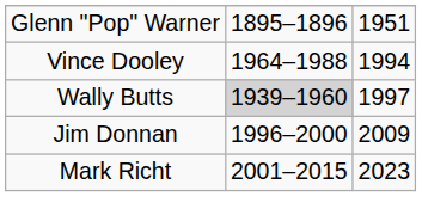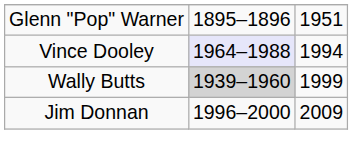Vince Dooley | column 2: no background -> lavender background
Wally Butts | column 3: 1997 -> 1999
- row: Mark Richt | 2001–2015 | 2023
